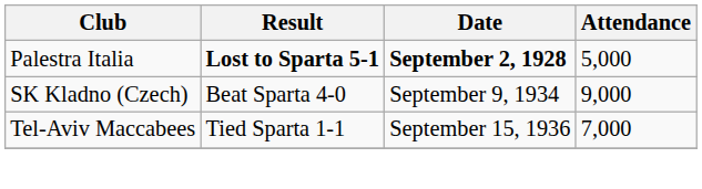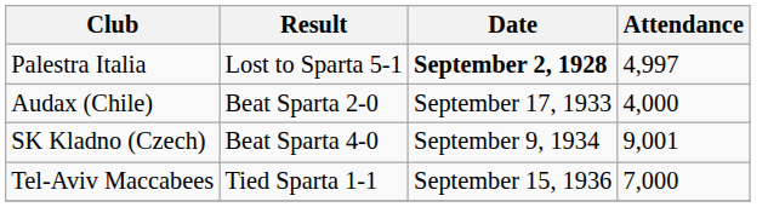Palestra Italia | Result: bold -> normal
Palestra Italia | Attendance: 5,000 -> 4,997
+ row: Audax (Chile) | Beat Sparta 2-0 | September 17, 1933 | 4,000
SK Kladno (Czech) | Attendance: 9,000 -> 9,001
